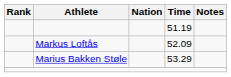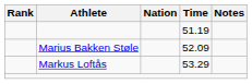52.09 | Athlete: Markus Loftås -> Marius Bakken Støle
53.29 | Athlete: Marius Bakken Støle -> Markus Loftås
